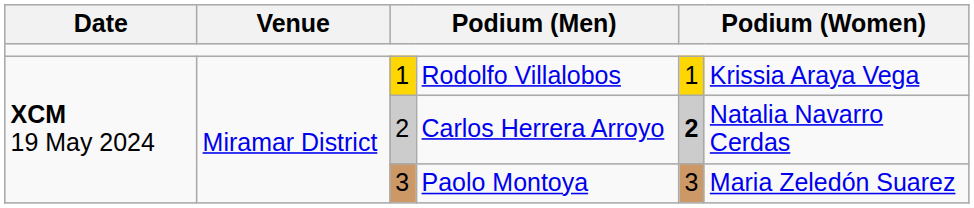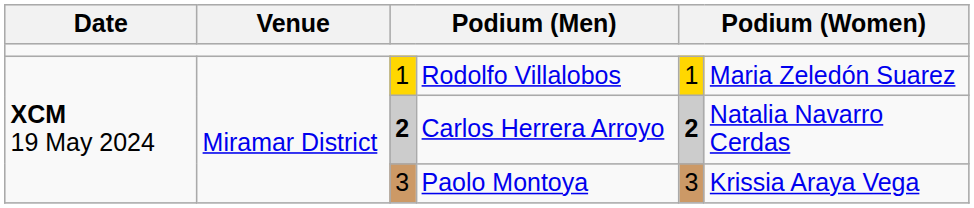Rodolfo Villalobos | column 6: Krissia Araya Vega -> Maria Zeledón Suarez
Carlos Herrera Arroyo | column 3: normal -> bold
Paolo Montoya | column 6: Maria Zeledón Suarez -> Krissia Araya Vega
